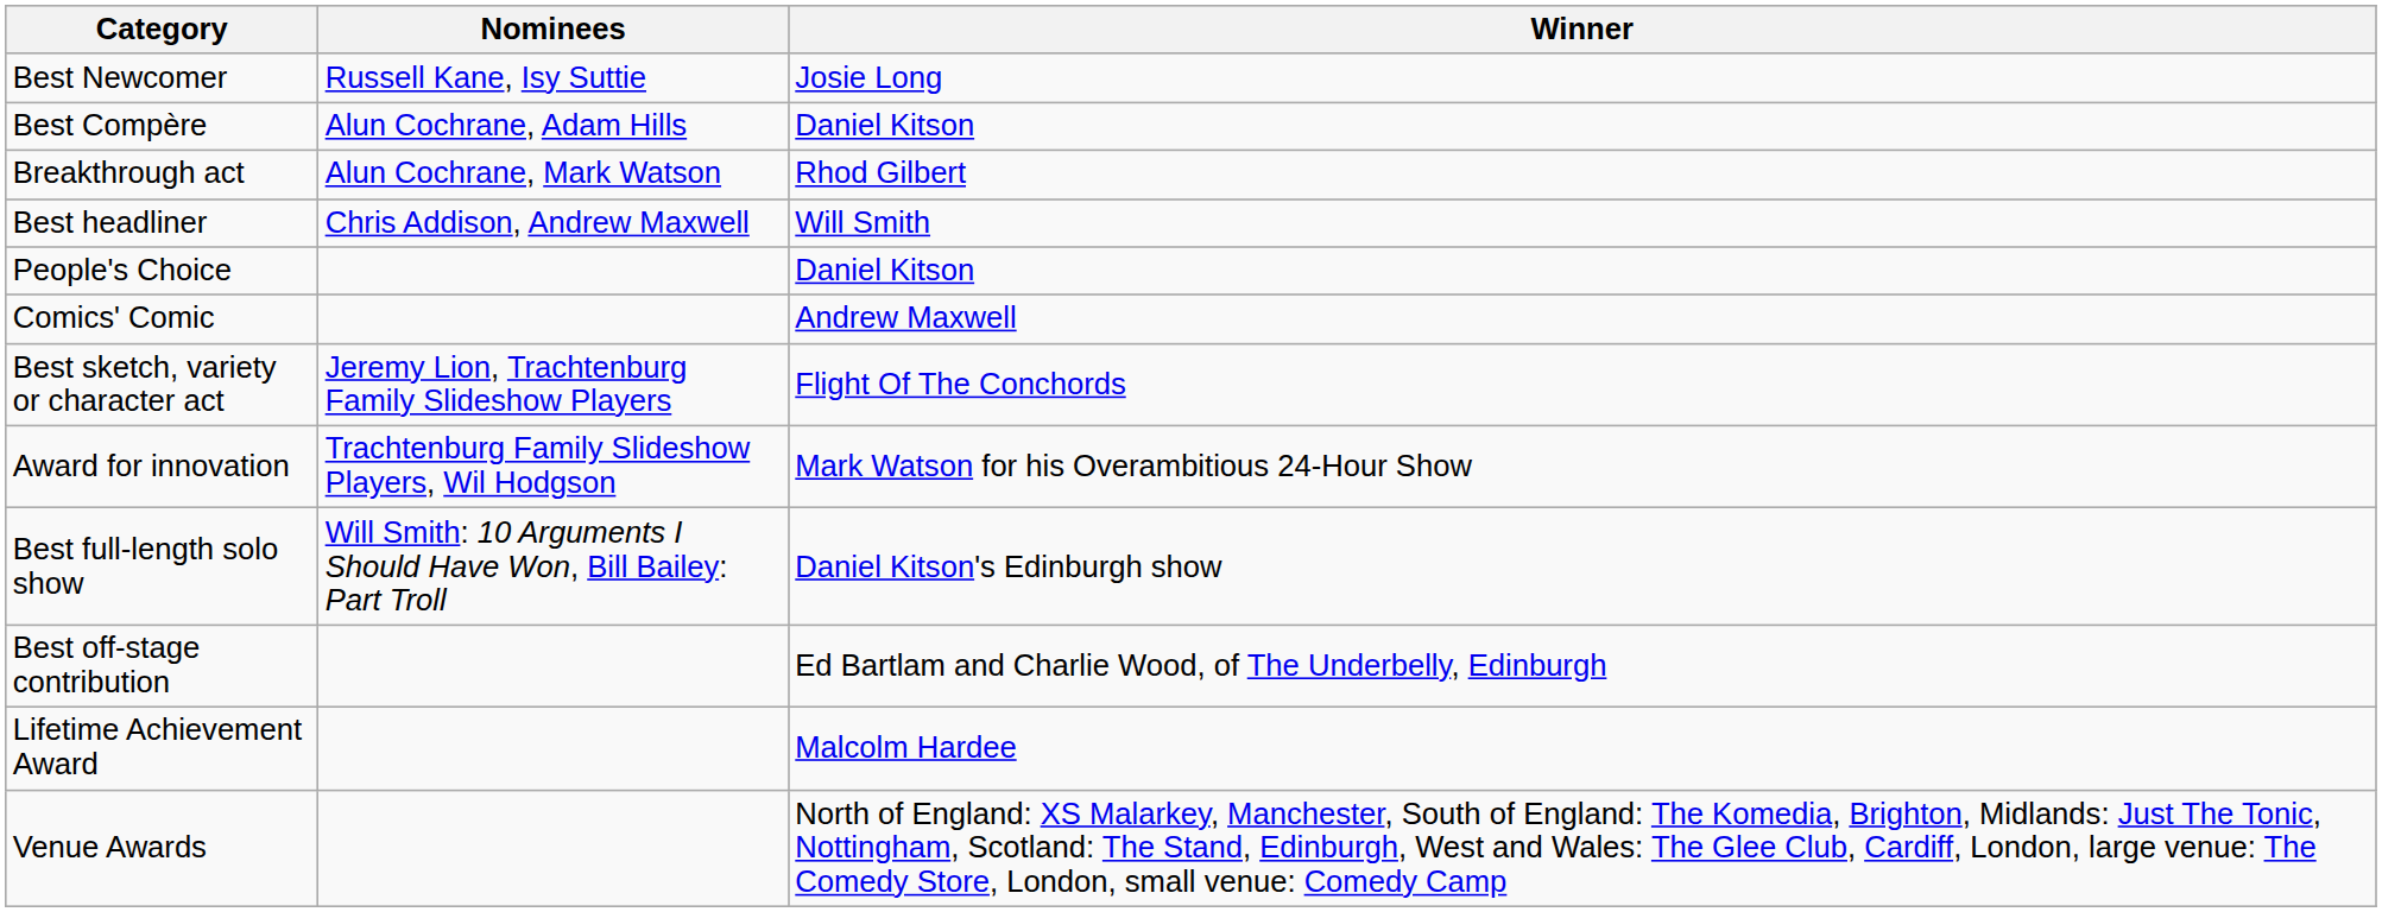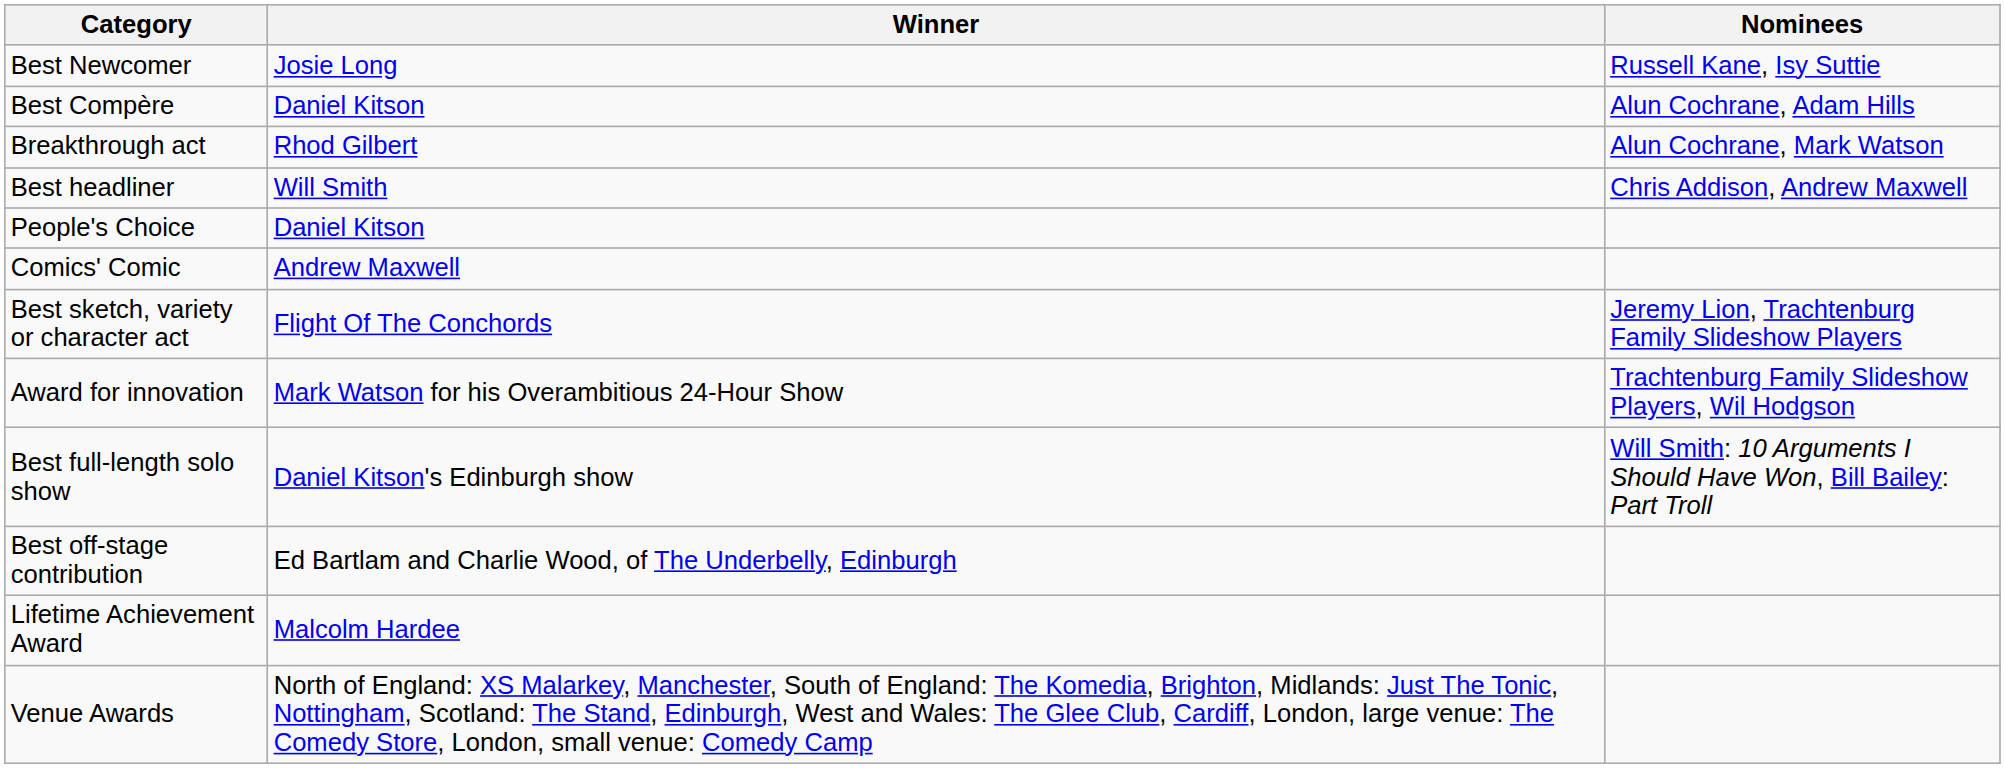columns swapped: Winner <-> Nominees
